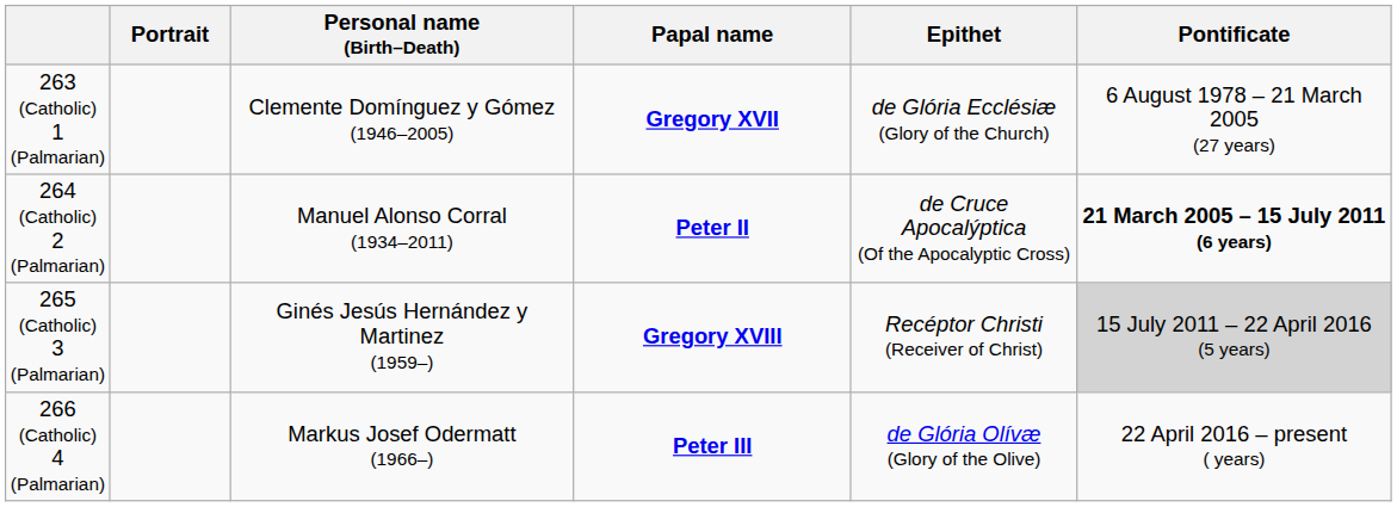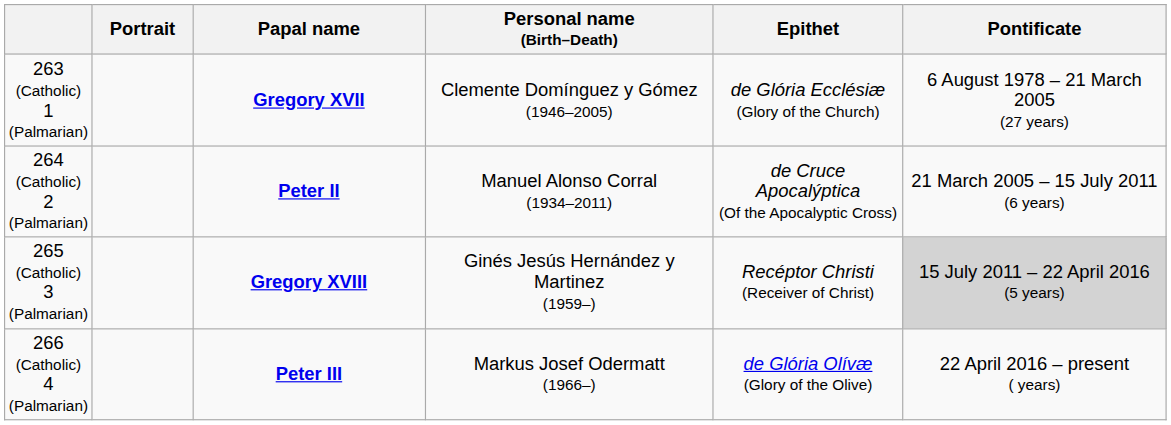columns swapped: Papal name <-> Personal name (Birth–Death)
264 (Catholic) 2 (Palmarian) | Pontificate: bold -> normal
